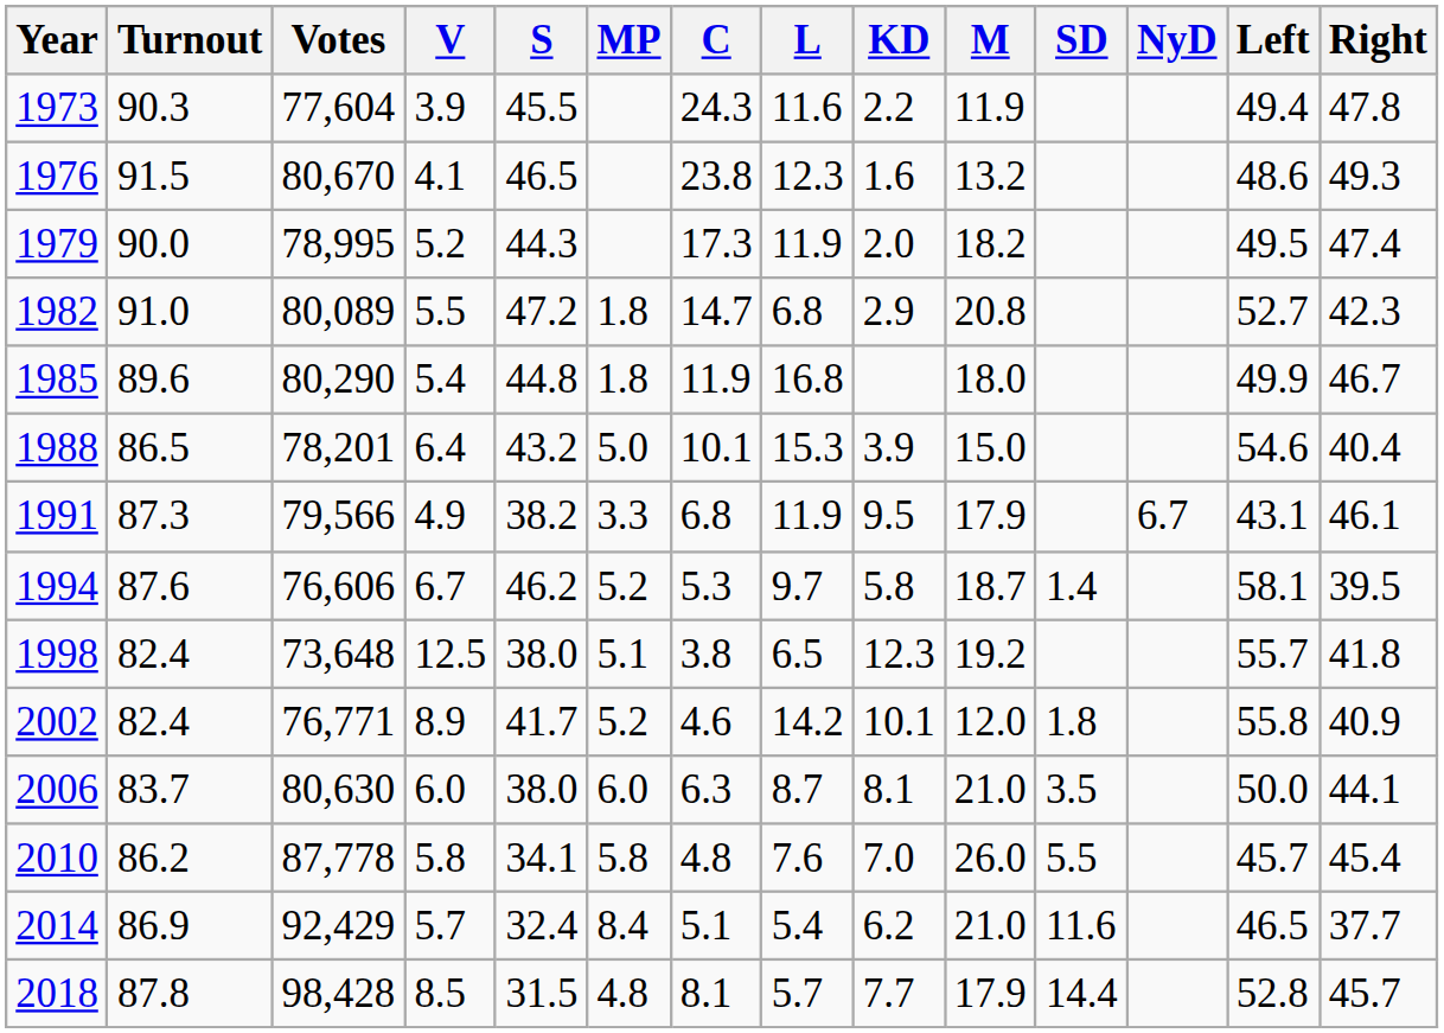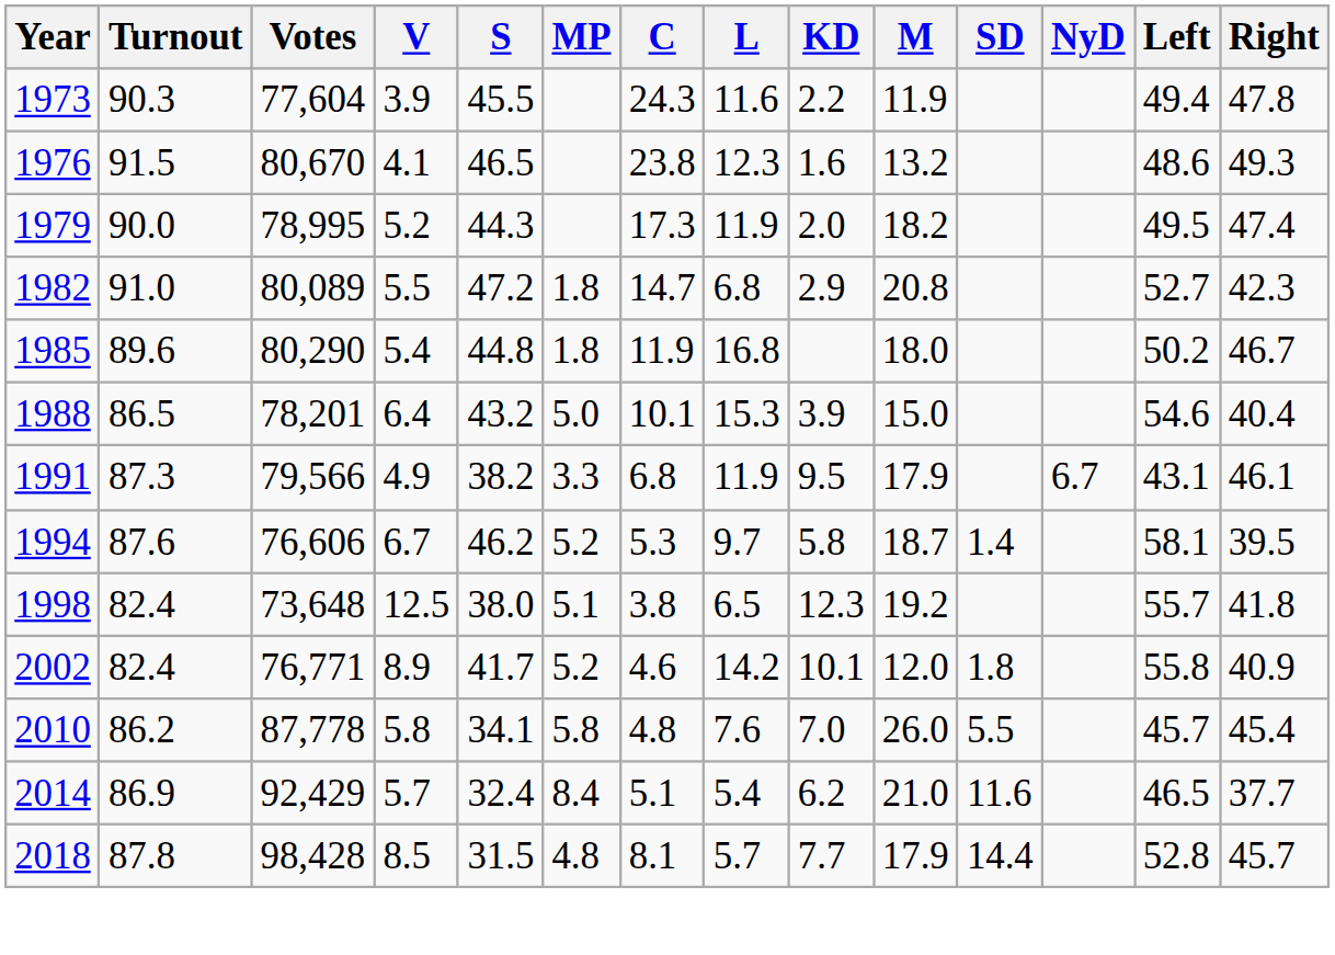1985 | Left: 49.9 -> 50.2
- row: 2006 | 83.7 | 80,630 | 6.0 | 38.0 | 6.0 | 6.3 | 8.7 | 8.1 | 21.0 | 3.5 | 50.0 | 44.1
